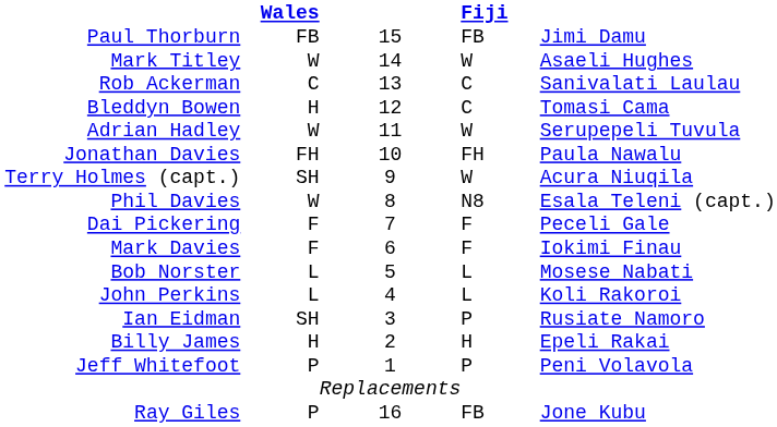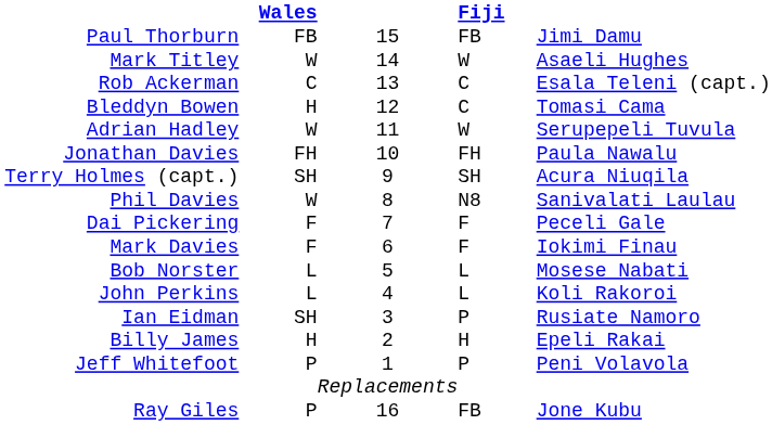Rob Ackerman | column 5: Sanivalati Laulau -> Esala Teleni (capt.)
Terry Holmes (capt.) | column 4: W -> SH
Phil Davies | column 5: Esala Teleni (capt.) -> Sanivalati Laulau
